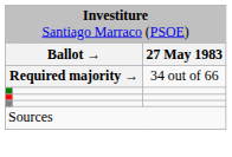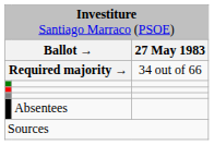+ row: Absentees
